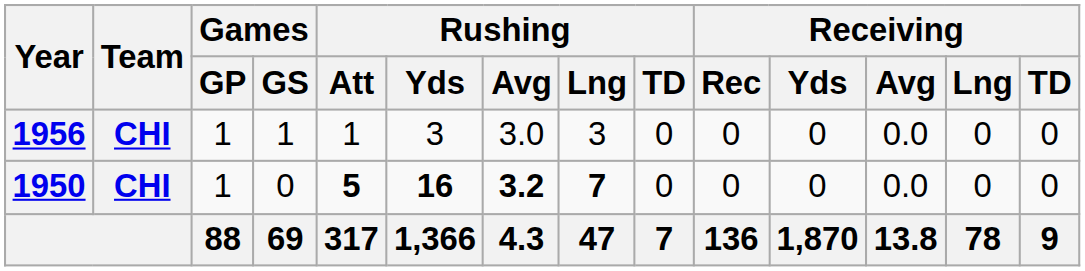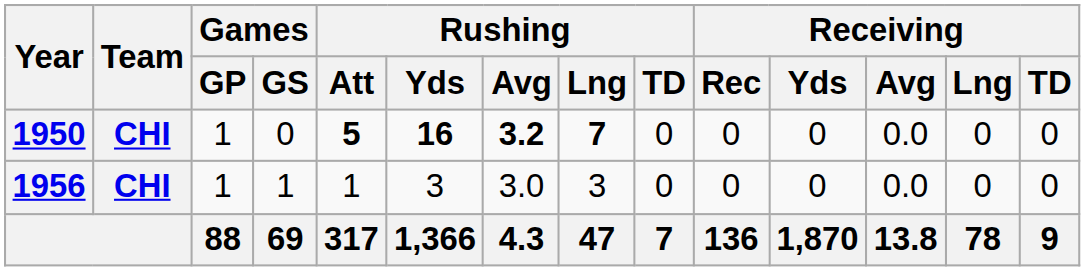rows swapped: 1950 <-> 1956
